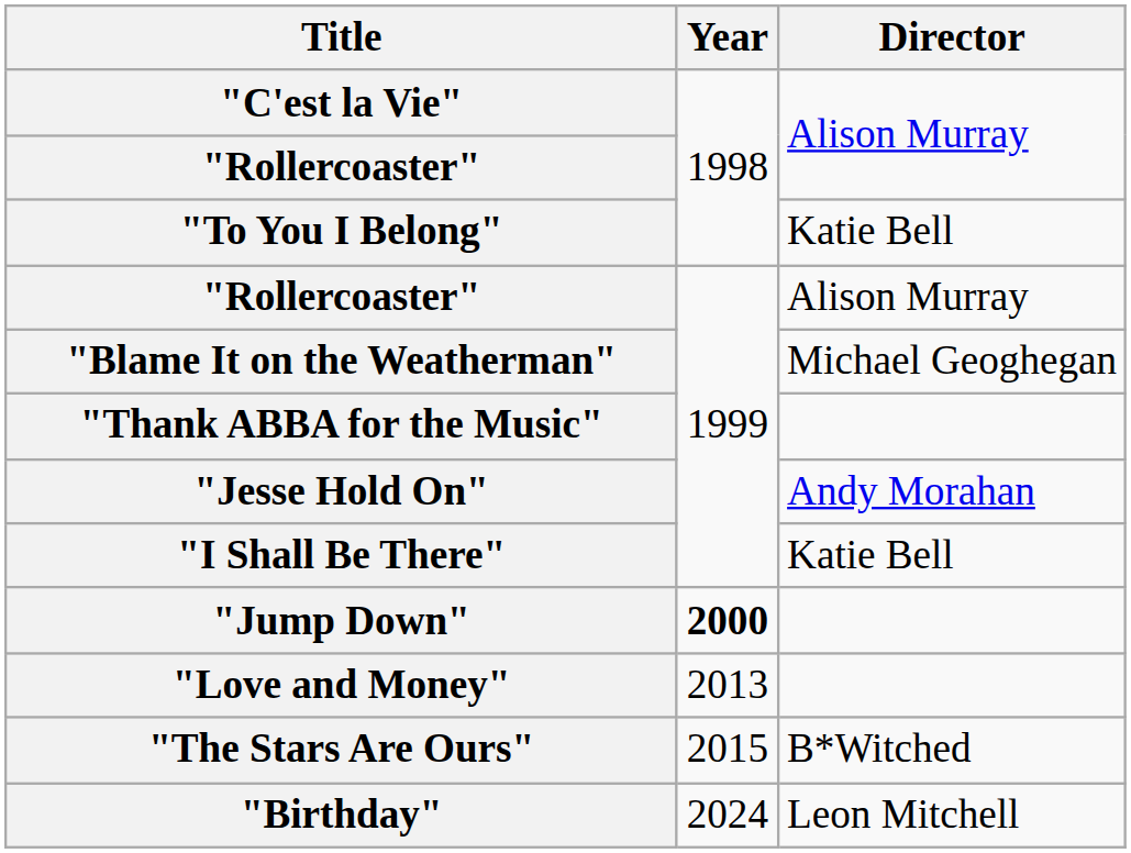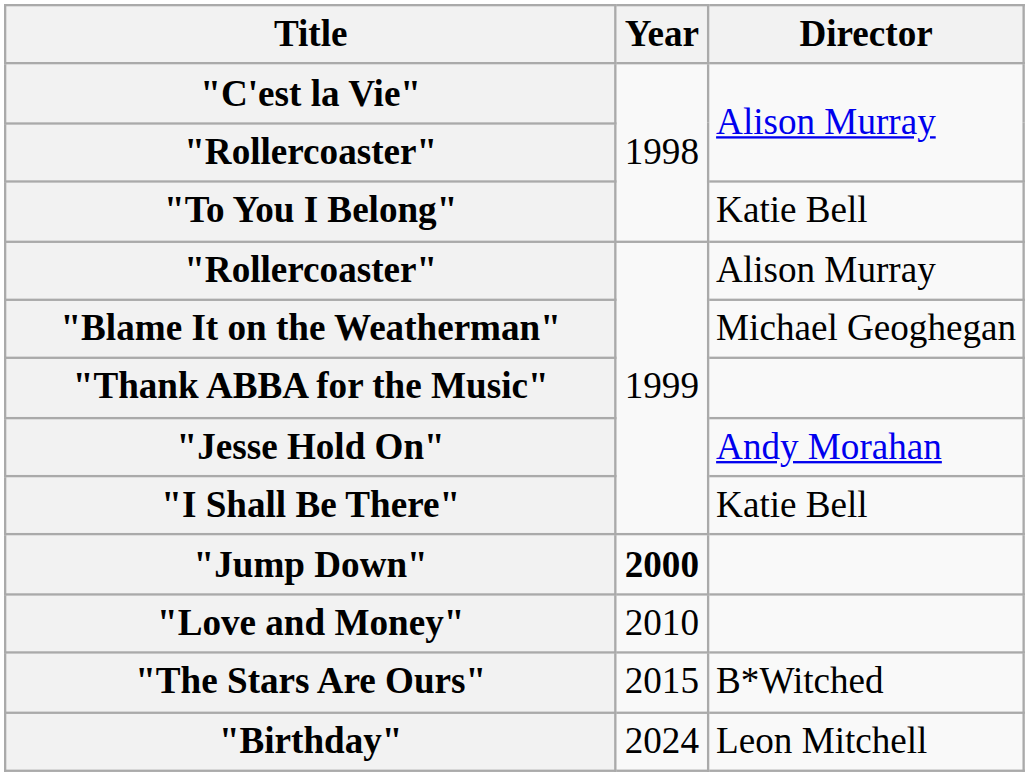"Love and Money" | Year: 2013 -> 2010
